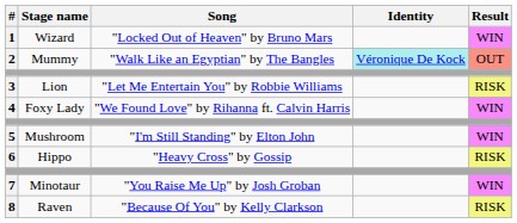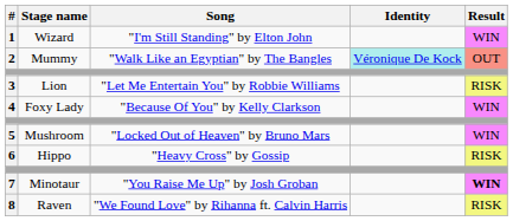1 | Song: "Locked Out of Heaven" by Bruno Mars -> "I'm Still Standing" by Elton John
4 | Song: "We Found Love" by Rihanna ft. Calvin Harris -> "Because Of You" by Kelly Clarkson
5 | Song: "I'm Still Standing" by Elton John -> "Locked Out of Heaven" by Bruno Mars
7 | Result: normal -> bold
8 | Song: "Because Of You" by Kelly Clarkson -> "We Found Love" by Rihanna ft. Calvin Harris
